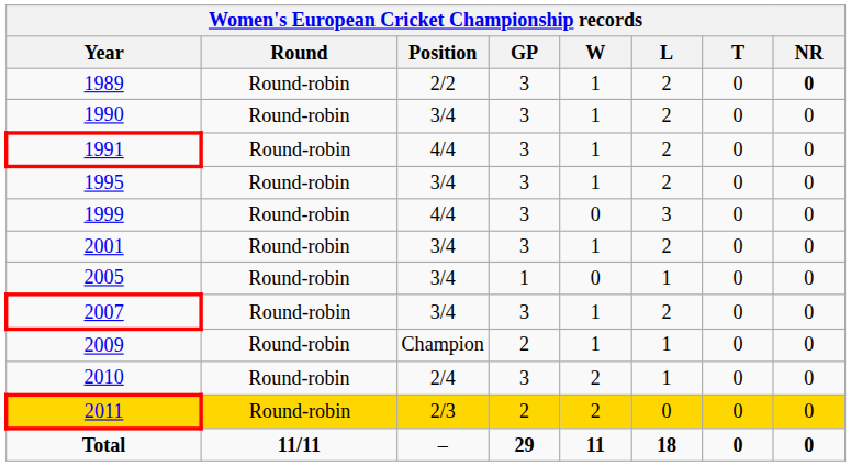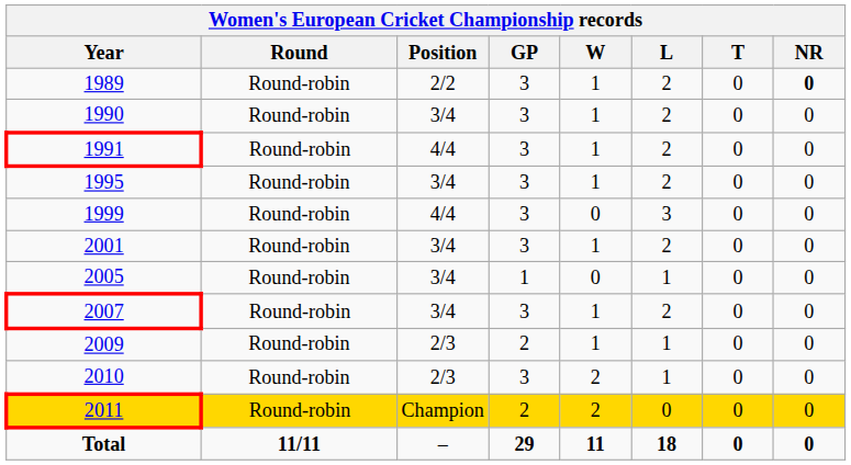2009 | Position: Champion -> 2/3
2010 | Position: 2/4 -> 2/3
2011 | Position: 2/3 -> Champion
